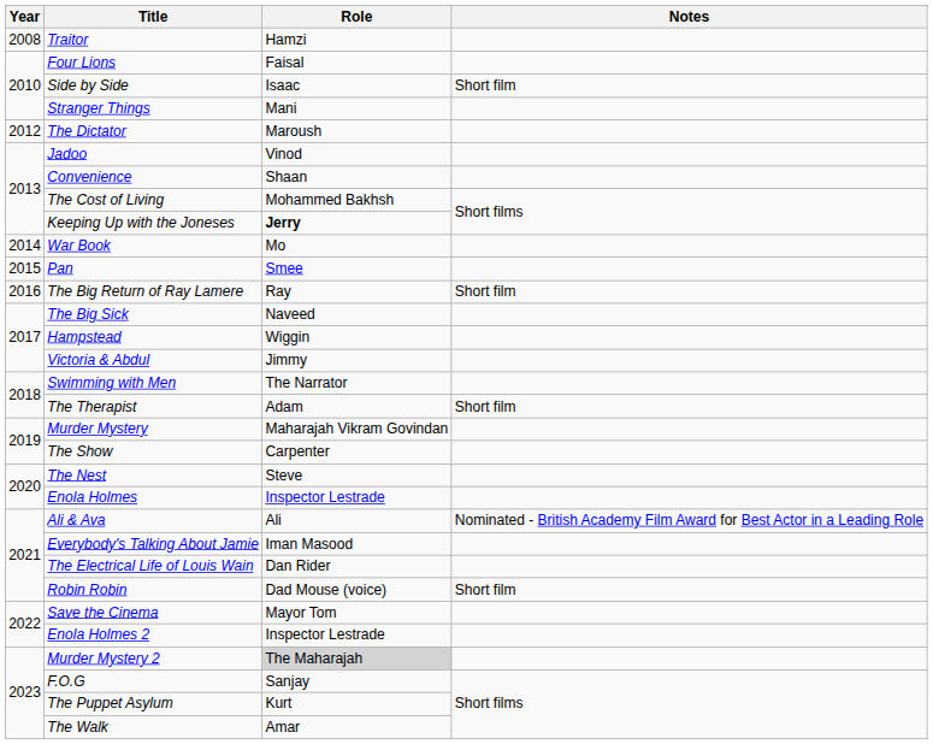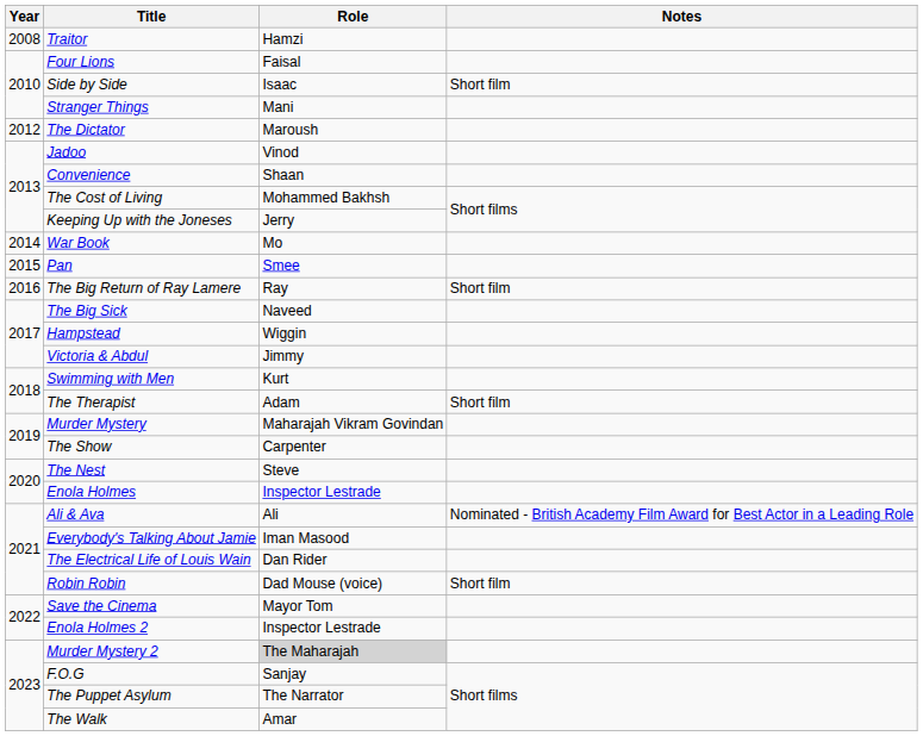Keeping Up with the Joneses | Role: bold -> normal
Swimming with Men | Role: The Narrator -> Kurt
The Puppet Asylum | Role: Kurt -> The Narrator
